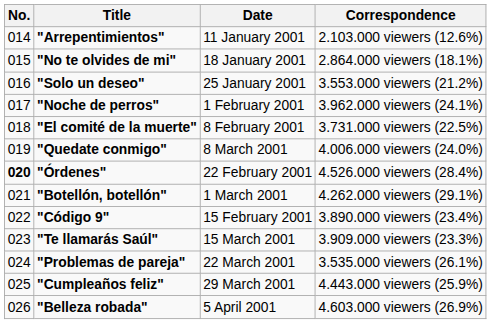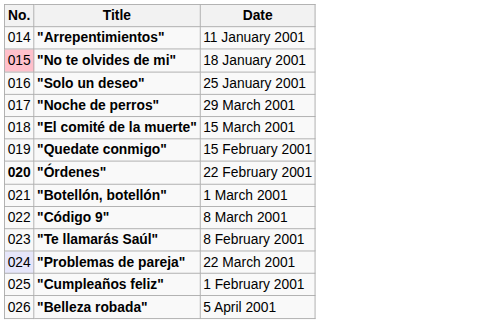- column: Correspondence | 2.103.000 viewers (12.6%) | 2.864.000 viewers (18.1%) | 3.553.000 viewers (21.2%) | 3.962.000 viewers (24.1%) | 3.731.000 viewers (22.5%) | 4.006.000 viewers (24.0%) | 4.526.000 viewers (28.4%) | 4.262.000 viewers (29.1%) | 3.890.000 viewers (23.4%) | 3.909.000 viewers (23.3%) | 3.535.000 viewers (26.1%) | 4.443.000 viewers (25.9%) | 4.603.000 viewers (26.9%)
"No te olvides de mi" | No.: no background -> pink background
"Noche de perros" | Date: 1 February 2001 -> 29 March 2001
"El comité de la muerte" | Date: 8 February 2001 -> 15 March 2001
"Quedate conmigo" | Date: 8 March 2001 -> 15 February 2001
"Código 9" | Date: 15 February 2001 -> 8 March 2001
"Te llamarás Saúl" | Date: 15 March 2001 -> 8 February 2001
"Problemas de pareja" | No.: no background -> lavender background
"Cumpleaños feliz" | Date: 29 March 2001 -> 1 February 2001
